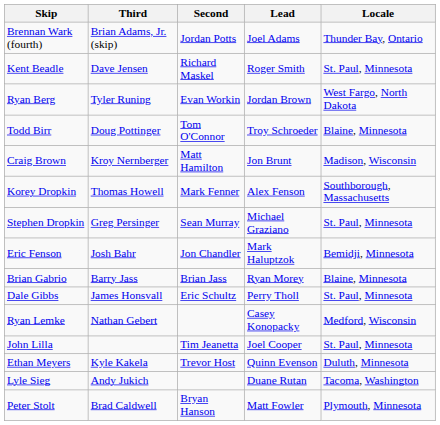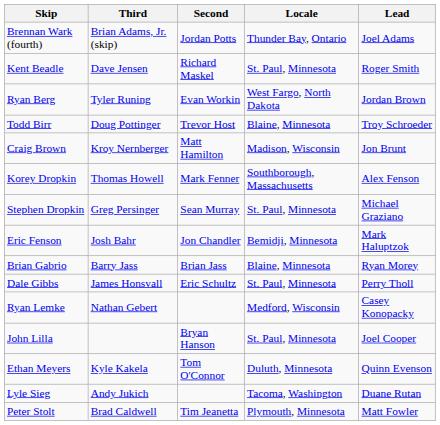columns swapped: Lead <-> Locale
Todd Birr | Second: Tom O'Connor -> Trevor Host
John Lilla | Second: Tim Jeanetta -> Bryan Hanson
Ethan Meyers | Second: Trevor Host -> Tom O'Connor
Peter Stolt | Second: Bryan Hanson -> Tim Jeanetta
